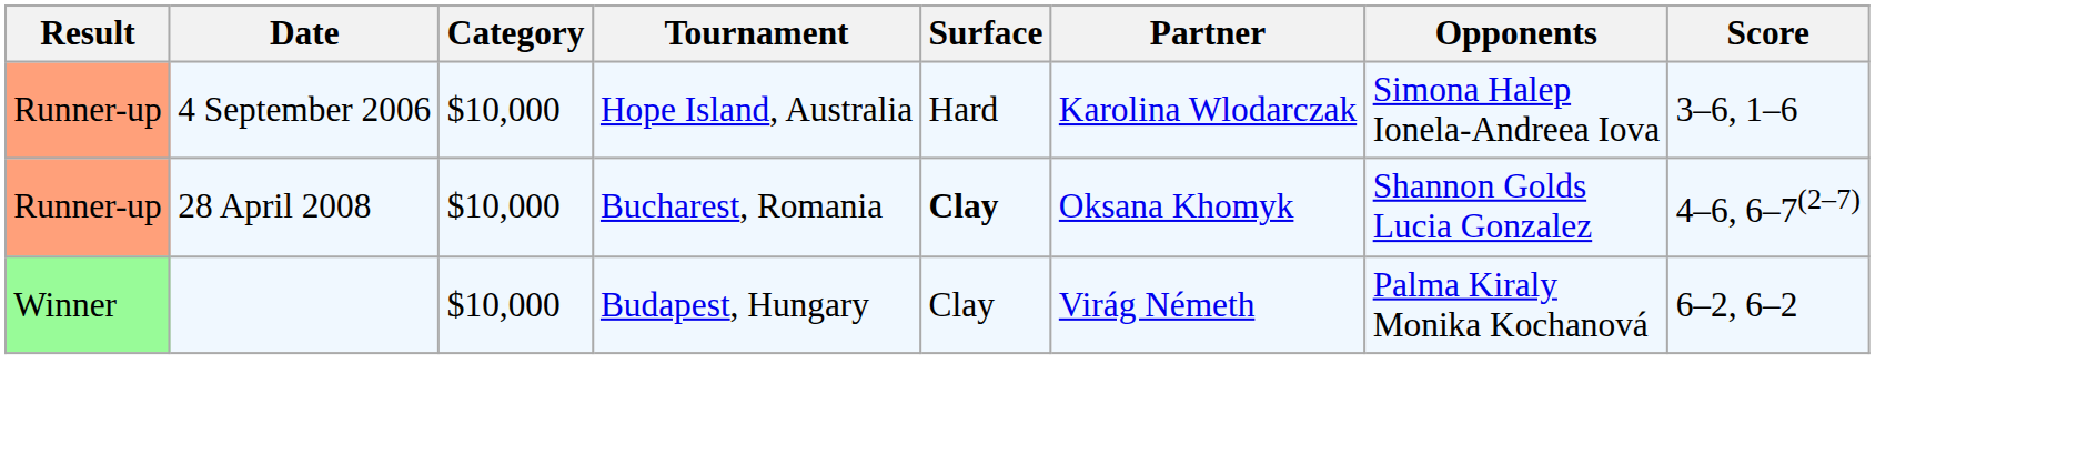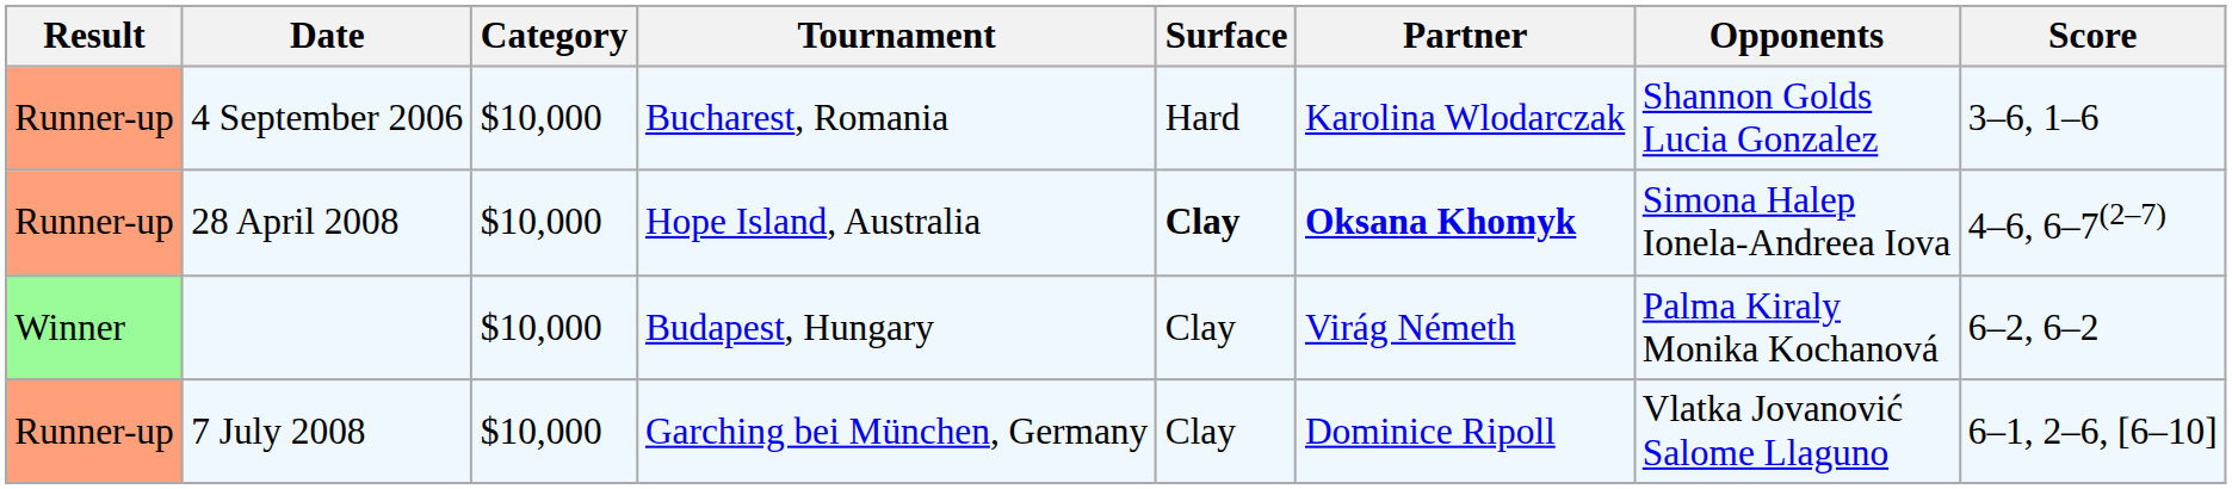4 September 2006 | Tournament: Hope Island, Australia -> Bucharest, Romania
4 September 2006 | Opponents: Simona Halep Ionela-Andreea Iova -> Shannon Golds Lucia Gonzalez
28 April 2008 | Tournament: Bucharest, Romania -> Hope Island, Australia
28 April 2008 | Partner: normal -> bold
28 April 2008 | Opponents: Shannon Golds Lucia Gonzalez -> Simona Halep Ionela-Andreea Iova
+ row: Runner-up | 7 July 2008 | $10,000 | Garching bei München, Germany | Clay | Dominice Ripoll | Vlatka Jovanović Salome Llaguno | 6–1, 2–6, [6–10]
